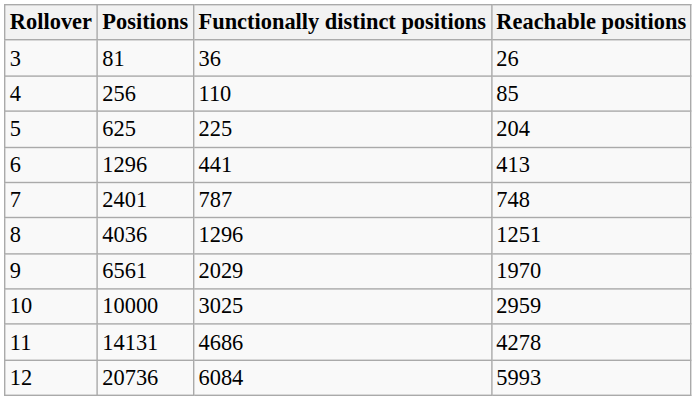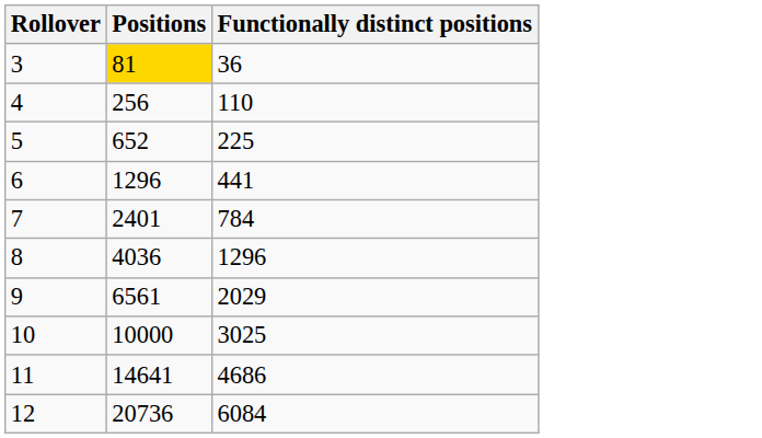- column: Reachable positions | 26 | 85 | 204 | 413 | 748 | 1251 | 1970 | 2959 | 4278 | 5993
3 | Positions: no background -> gold background
5 | Positions: 625 -> 652
7 | Functionally distinct positions: 787 -> 784
11 | Positions: 14131 -> 14641
